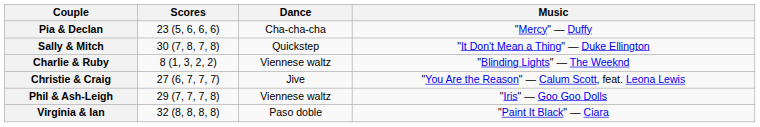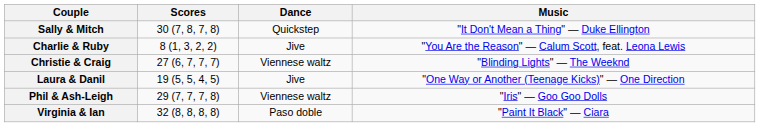- row: Pia & Declan | 23 (5, 6, 6, 6) | Cha-cha-cha | "Mercy" — Duffy
Charlie & Ruby | Dance: Viennese waltz -> Jive
Charlie & Ruby | Music: "Blinding Lights" — The Weeknd -> "You Are the Reason" — Calum Scott, feat. Leona Lewis
Christie & Craig | Dance: Jive -> Viennese waltz
Christie & Craig | Music: "You Are the Reason" — Calum Scott, feat. Leona Lewis -> "Blinding Lights" — The Weeknd
+ row: Laura & Danil | 19 (5, 5, 4, 5) | Jive | "One Way or Another (Teenage Kicks)" — One Direction
